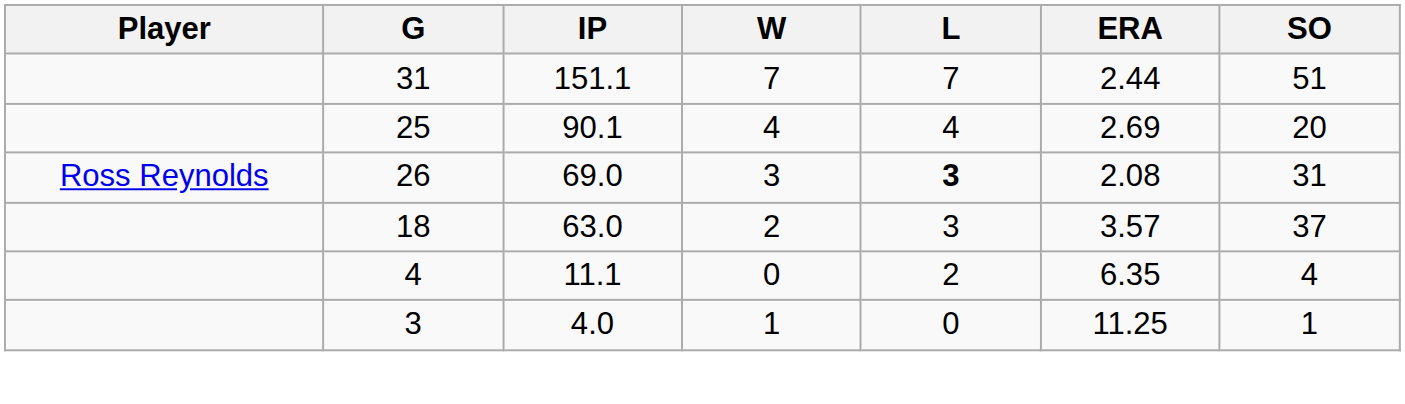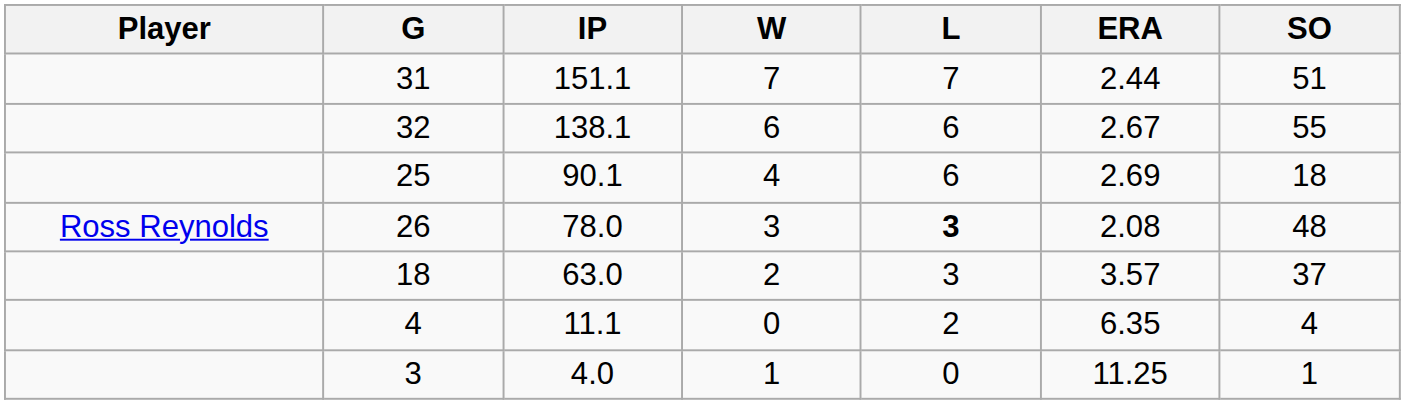+ row: 32 | 138.1 | 6 | 6 | 2.67 | 55
25 | L: 4 -> 6
25 | SO: 20 -> 18
26 | IP: 69.0 -> 78.0
26 | SO: 31 -> 48
